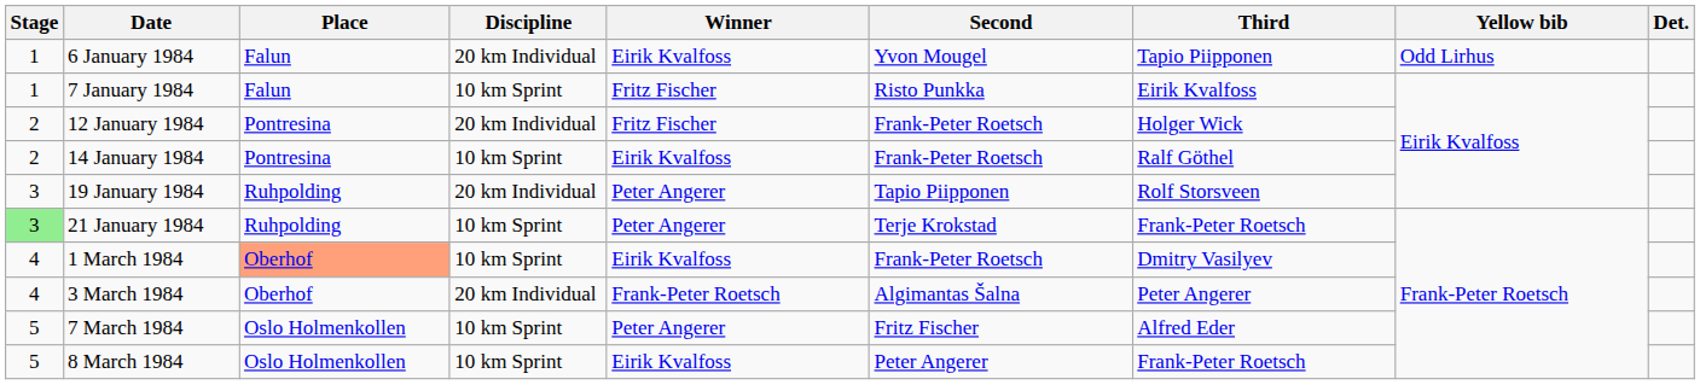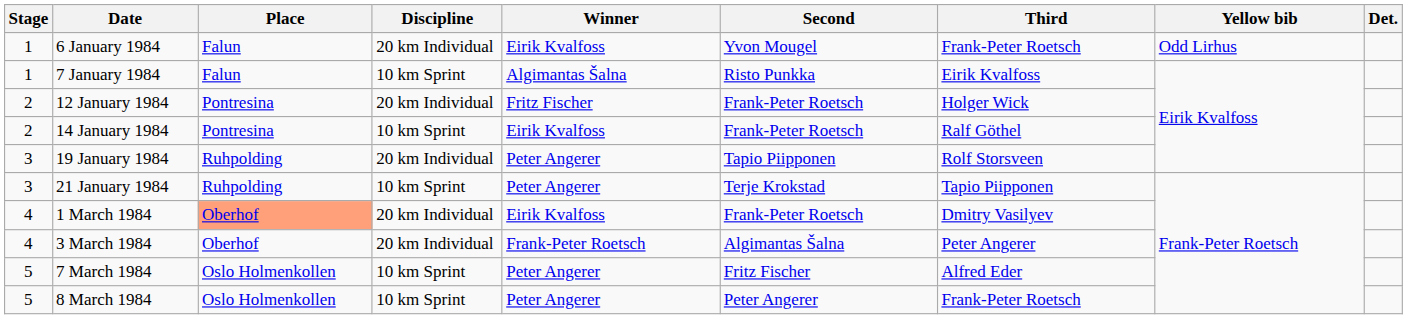6 January 1984 | Third: Tapio Piipponen -> Frank-Peter Roetsch
7 January 1984 | Winner: Fritz Fischer -> Algimantas Šalna
21 January 1984 | Stage: lightgreen background -> no background
21 January 1984 | Third: Frank-Peter Roetsch -> Tapio Piipponen
1 March 1984 | Discipline: 10 km Sprint -> 20 km Individual
8 March 1984 | Winner: Eirik Kvalfoss -> Peter Angerer
